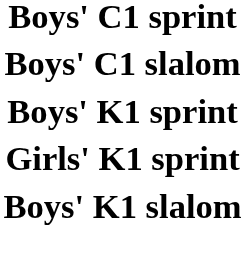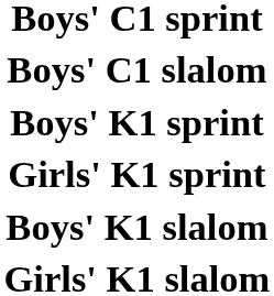+ row: Girls' K1 slalom
